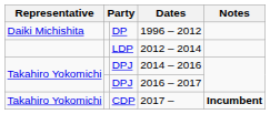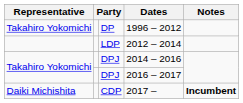1996 – 2012 | Representative: Daiki Michishita -> Takahiro Yokomichi
2017 – | Representative: Takahiro Yokomichi -> Daiki Michishita
